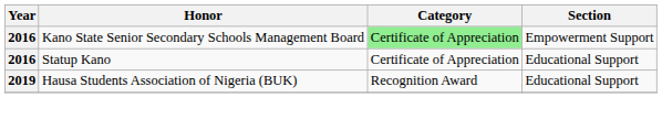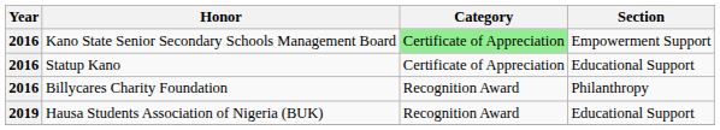+ row: 2016 | Billycares Charity Foundation | Recognition Award | Philanthropy
